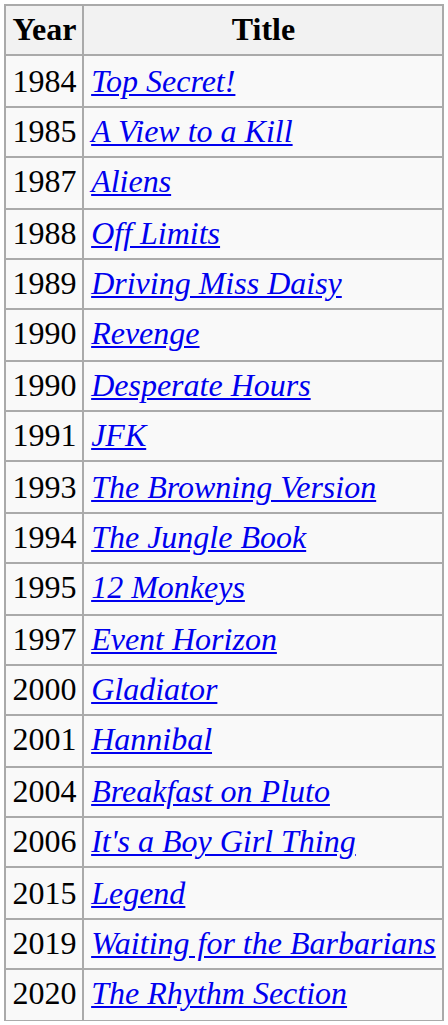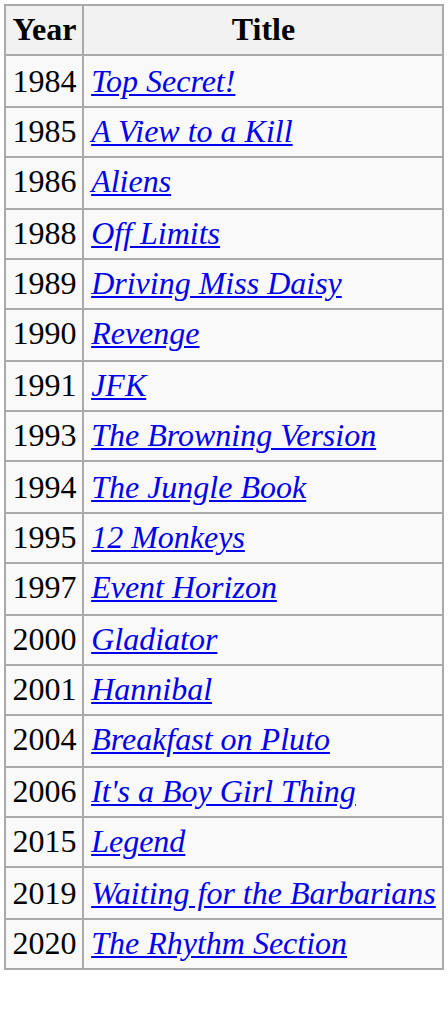Aliens | Year: 1987 -> 1986
- row: 1990 | Desperate Hours
